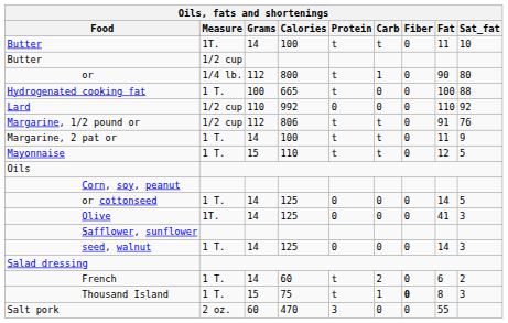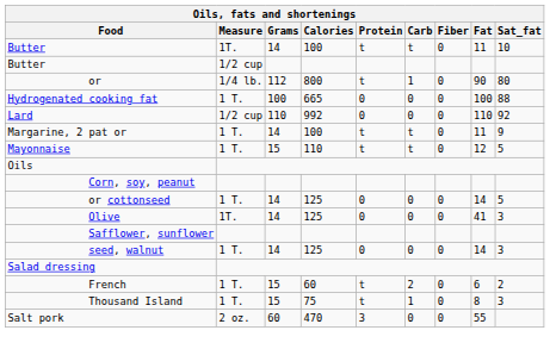Hydrogenated cooking fat | Protein: t -> 0
- row: Margarine, 1/2 pound or | 1/2 cup | 112 | 806 | t | t | 0 | 91 | 76
French | Grams: 14 -> 15
Thousand Island | Fiber: bold -> normal
